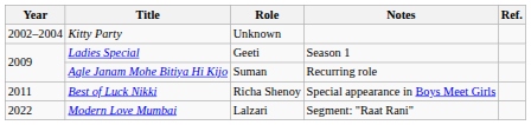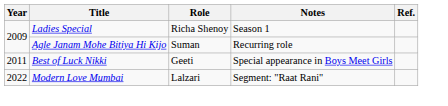- row: 2002–2004 | Kitty Party | Unknown
Ladies Special | Role: Geeti -> Richa Shenoy
Best of Luck Nikki | Role: Richa Shenoy -> Geeti
